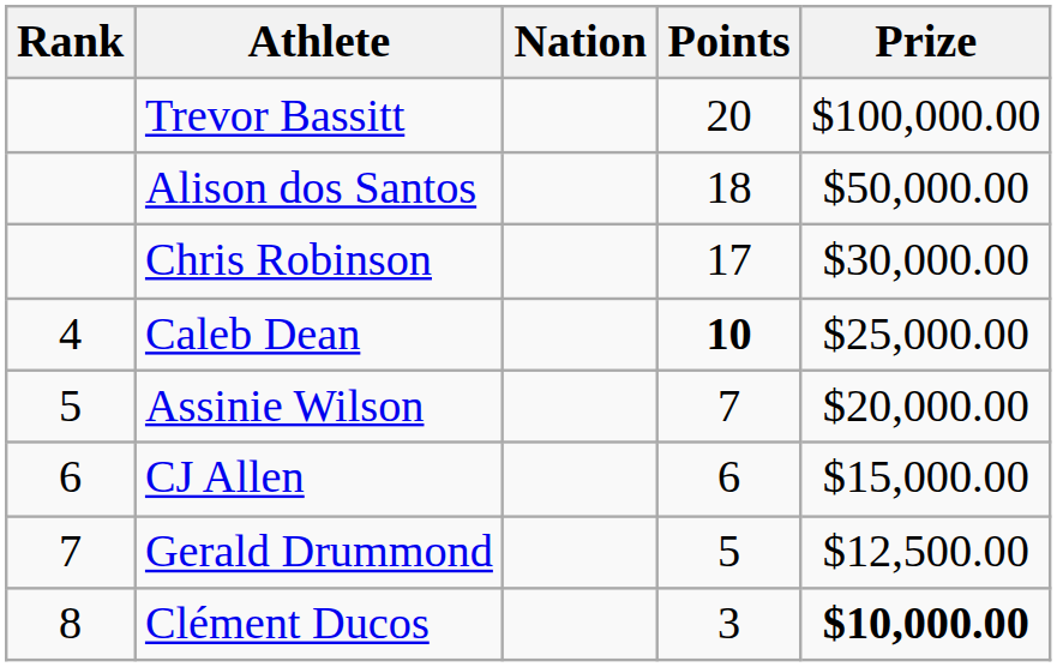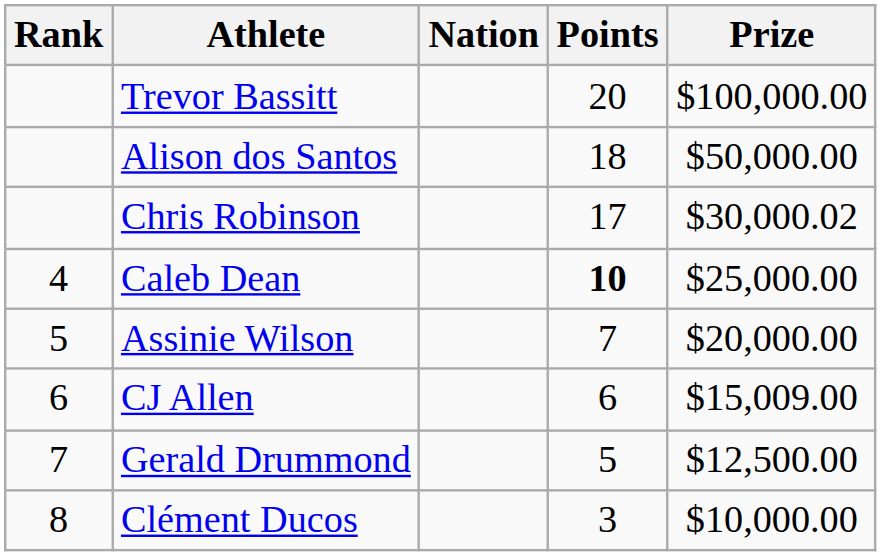Chris Robinson | Prize: $30,000.00 -> $30,000.02
CJ Allen | Prize: $15,000.00 -> $15,009.00
Clément Ducos | Prize: bold -> normal
